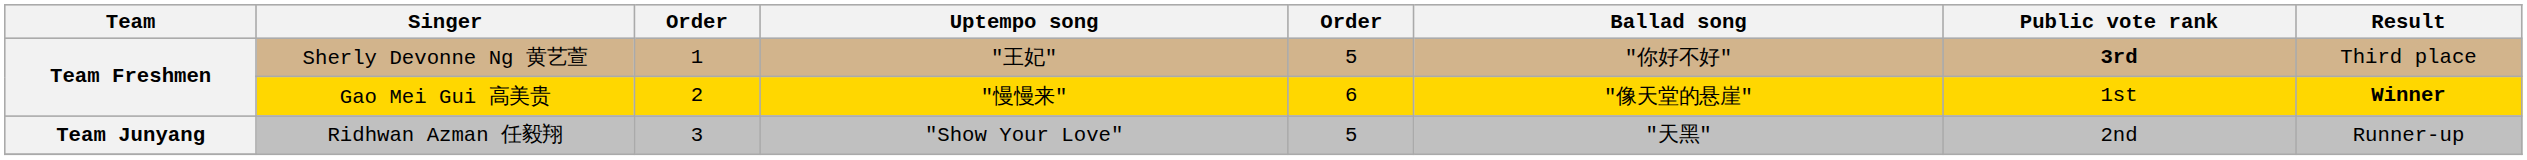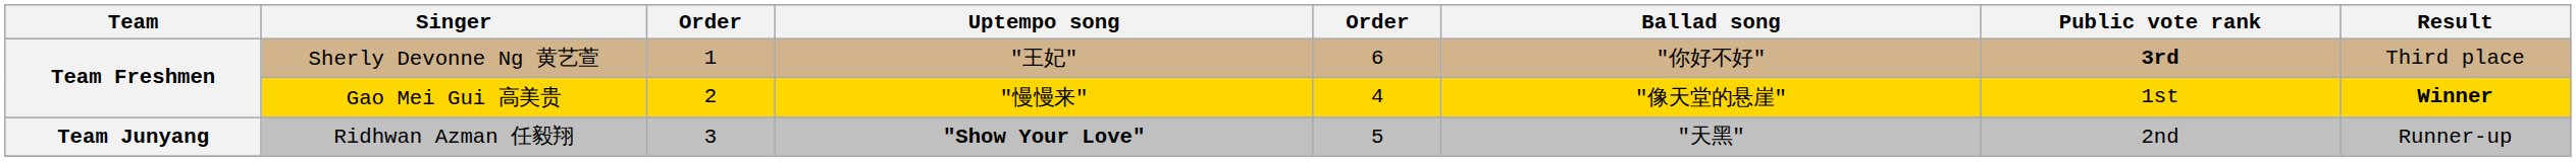Sherly Devonne Ng 黄艺萱 | column 5: 5 -> 6
Gao Mei Gui 高美贵 | column 5: 6 -> 4
Ridhwan Azman 任毅翔 | Uptempo song: normal -> bold
